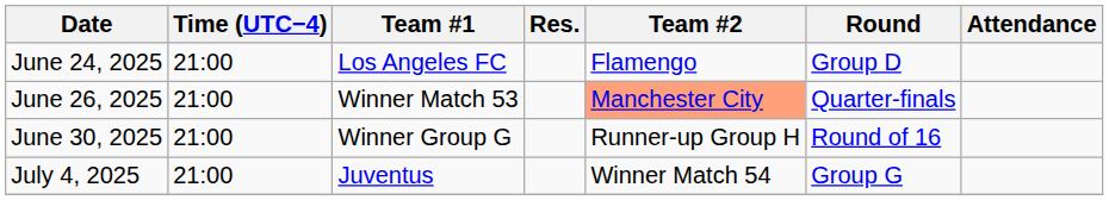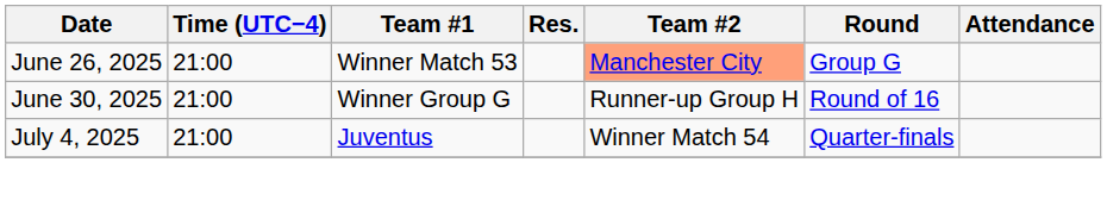- row: June 24, 2025 | 21:00 | Los Angeles FC | Flamengo | Group D
June 26, 2025 | Round: Quarter-finals -> Group G
July 4, 2025 | Round: Group G -> Quarter-finals
